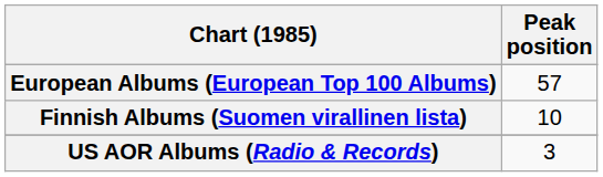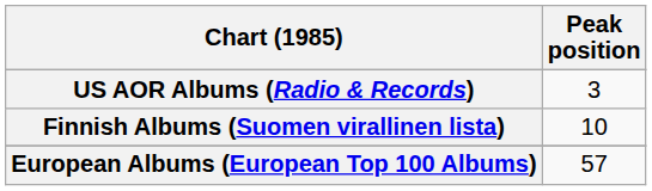rows swapped: European Albums (European Top 100 Albums) <-> US AOR Albums (Radio & Records)
